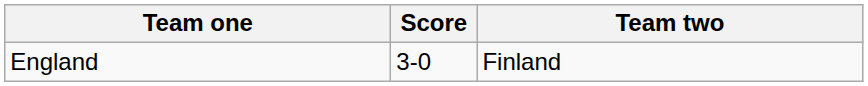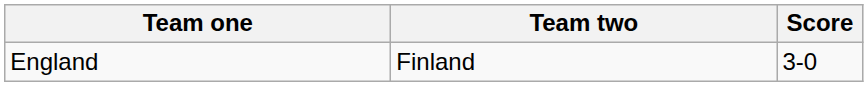columns swapped: Team two <-> Score
